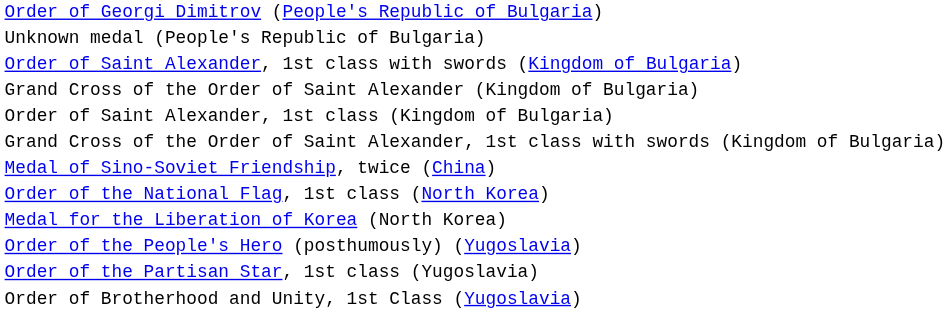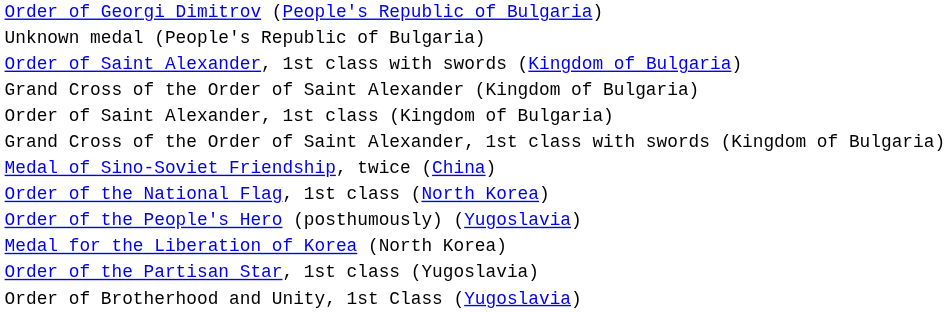rows swapped: Medal for the Liberation of Korea (North Korea) <-> Order of the People's Hero (posthumously) (Yugoslavia)
